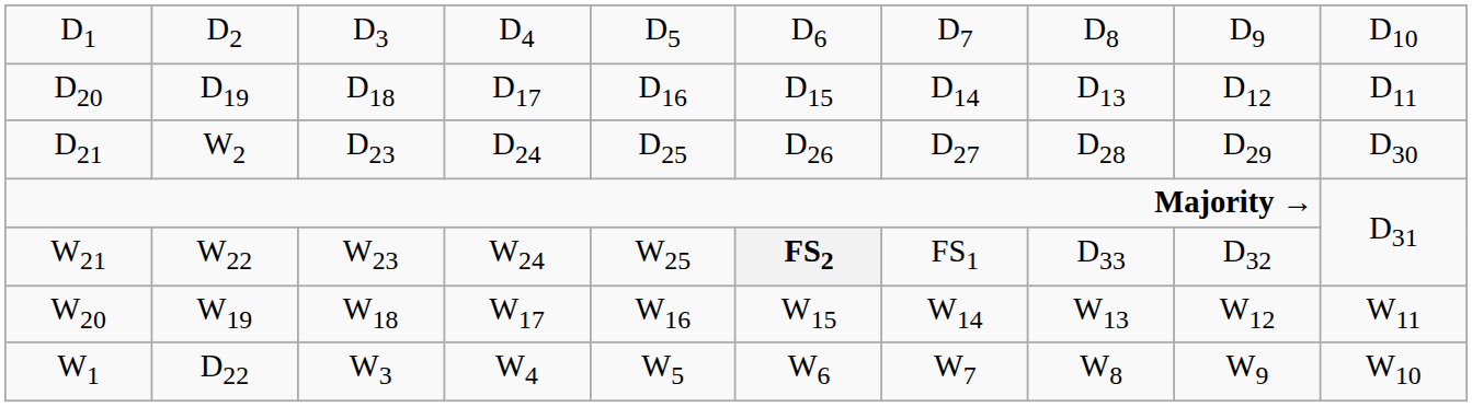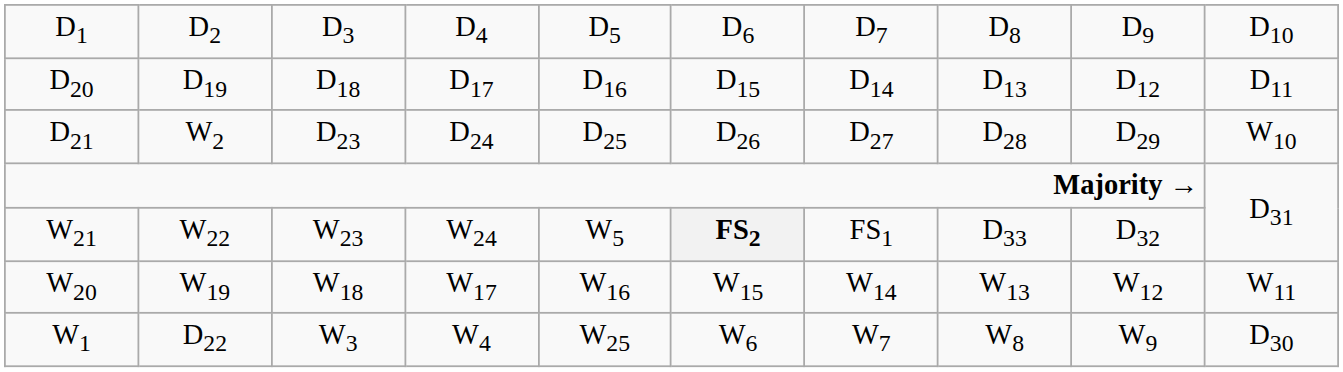D21 | column 10: D30 -> W10
W21 | column 5: W25 -> W5
W1 | column 5: W5 -> W25
W1 | column 10: W10 -> D30
